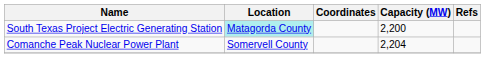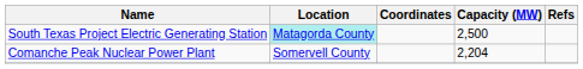South Texas Project Electric Generating Station | Capacity (MW): 2,200 -> 2,500
